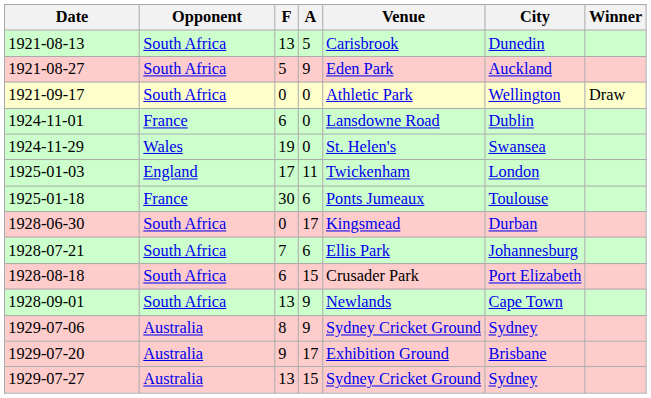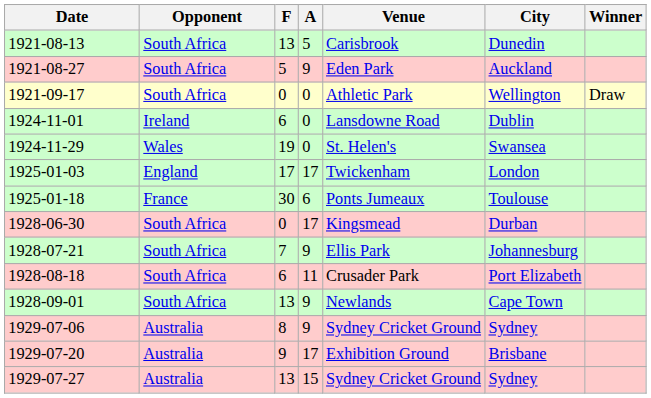1924-11-01 | Opponent: France -> Ireland
1925-01-03 | A: 11 -> 17
1928-07-21 | A: 6 -> 9
1928-08-18 | A: 15 -> 11
